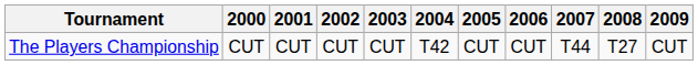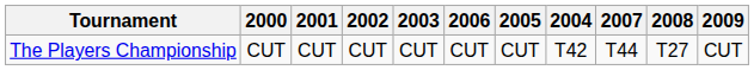columns swapped: 2004 <-> 2006
